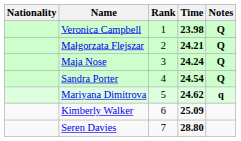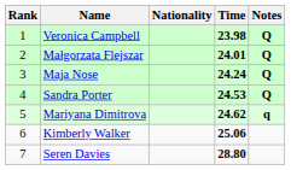columns swapped: Rank <-> Nationality
Małgorzata Flejszar | Time: 24.21 -> 24.01
Sandra Porter | Time: 24.54 -> 24.53
Kimberly Walker | Time: 25.09 -> 25.06
